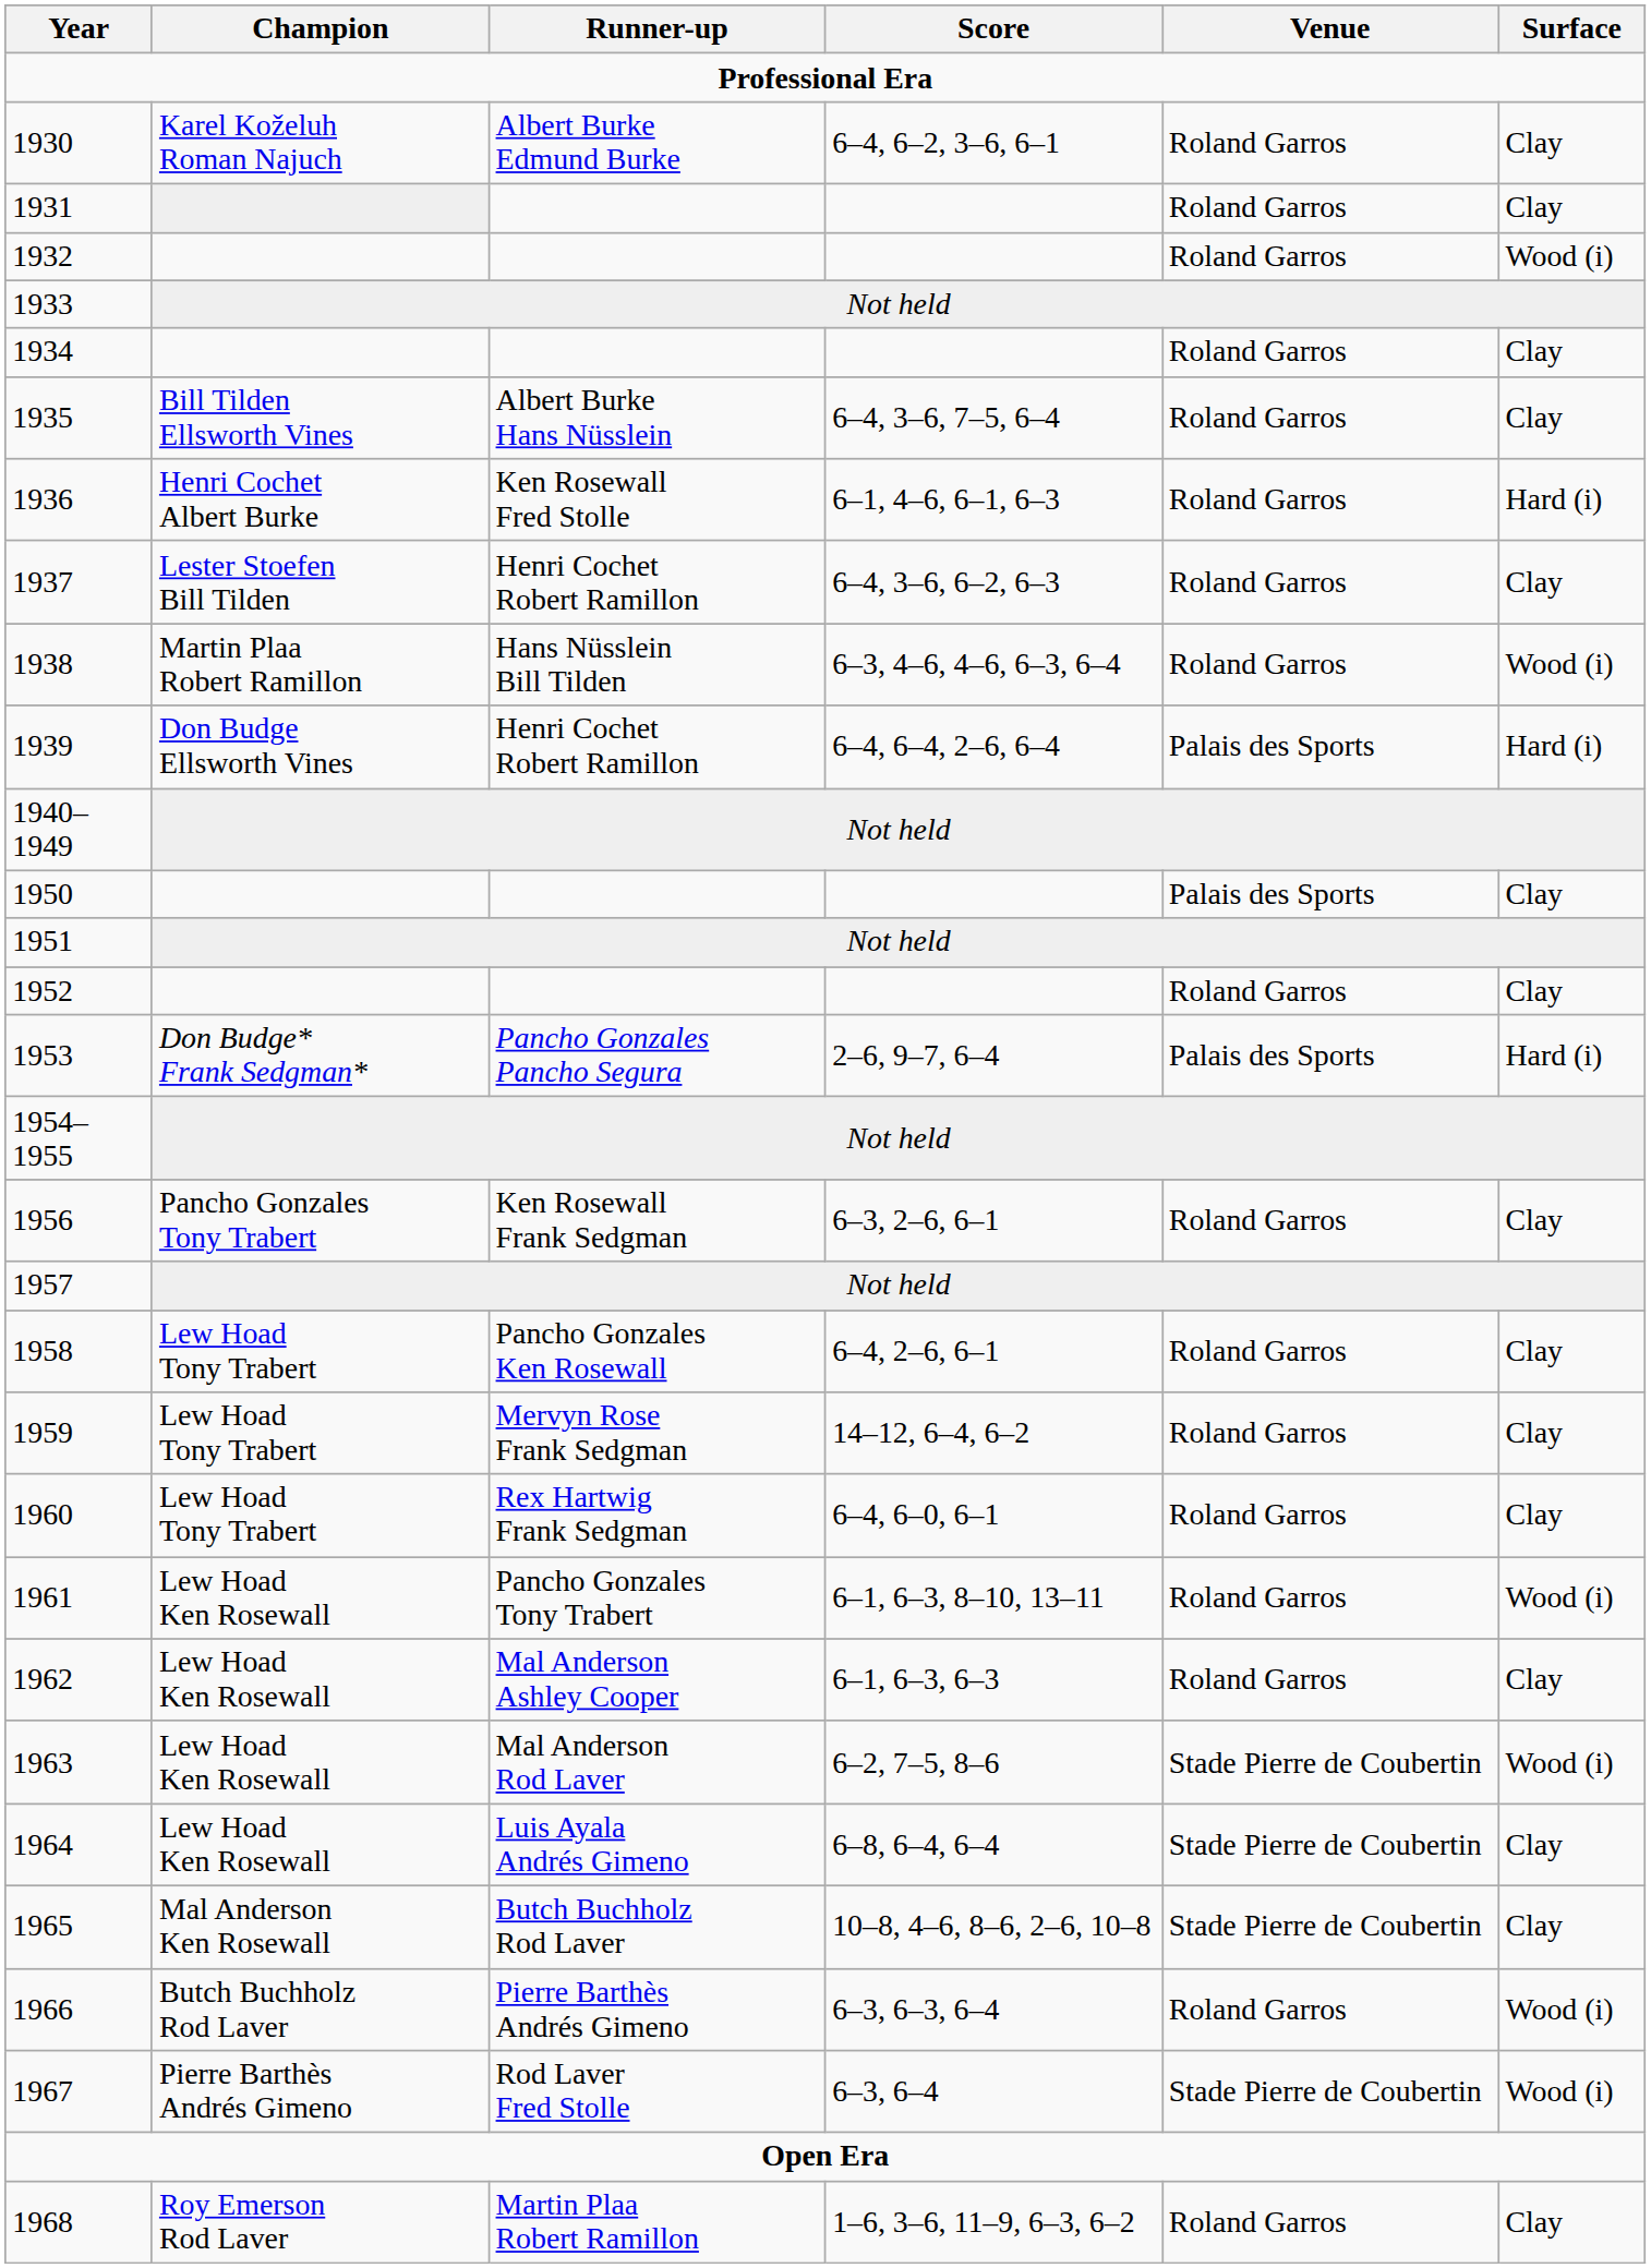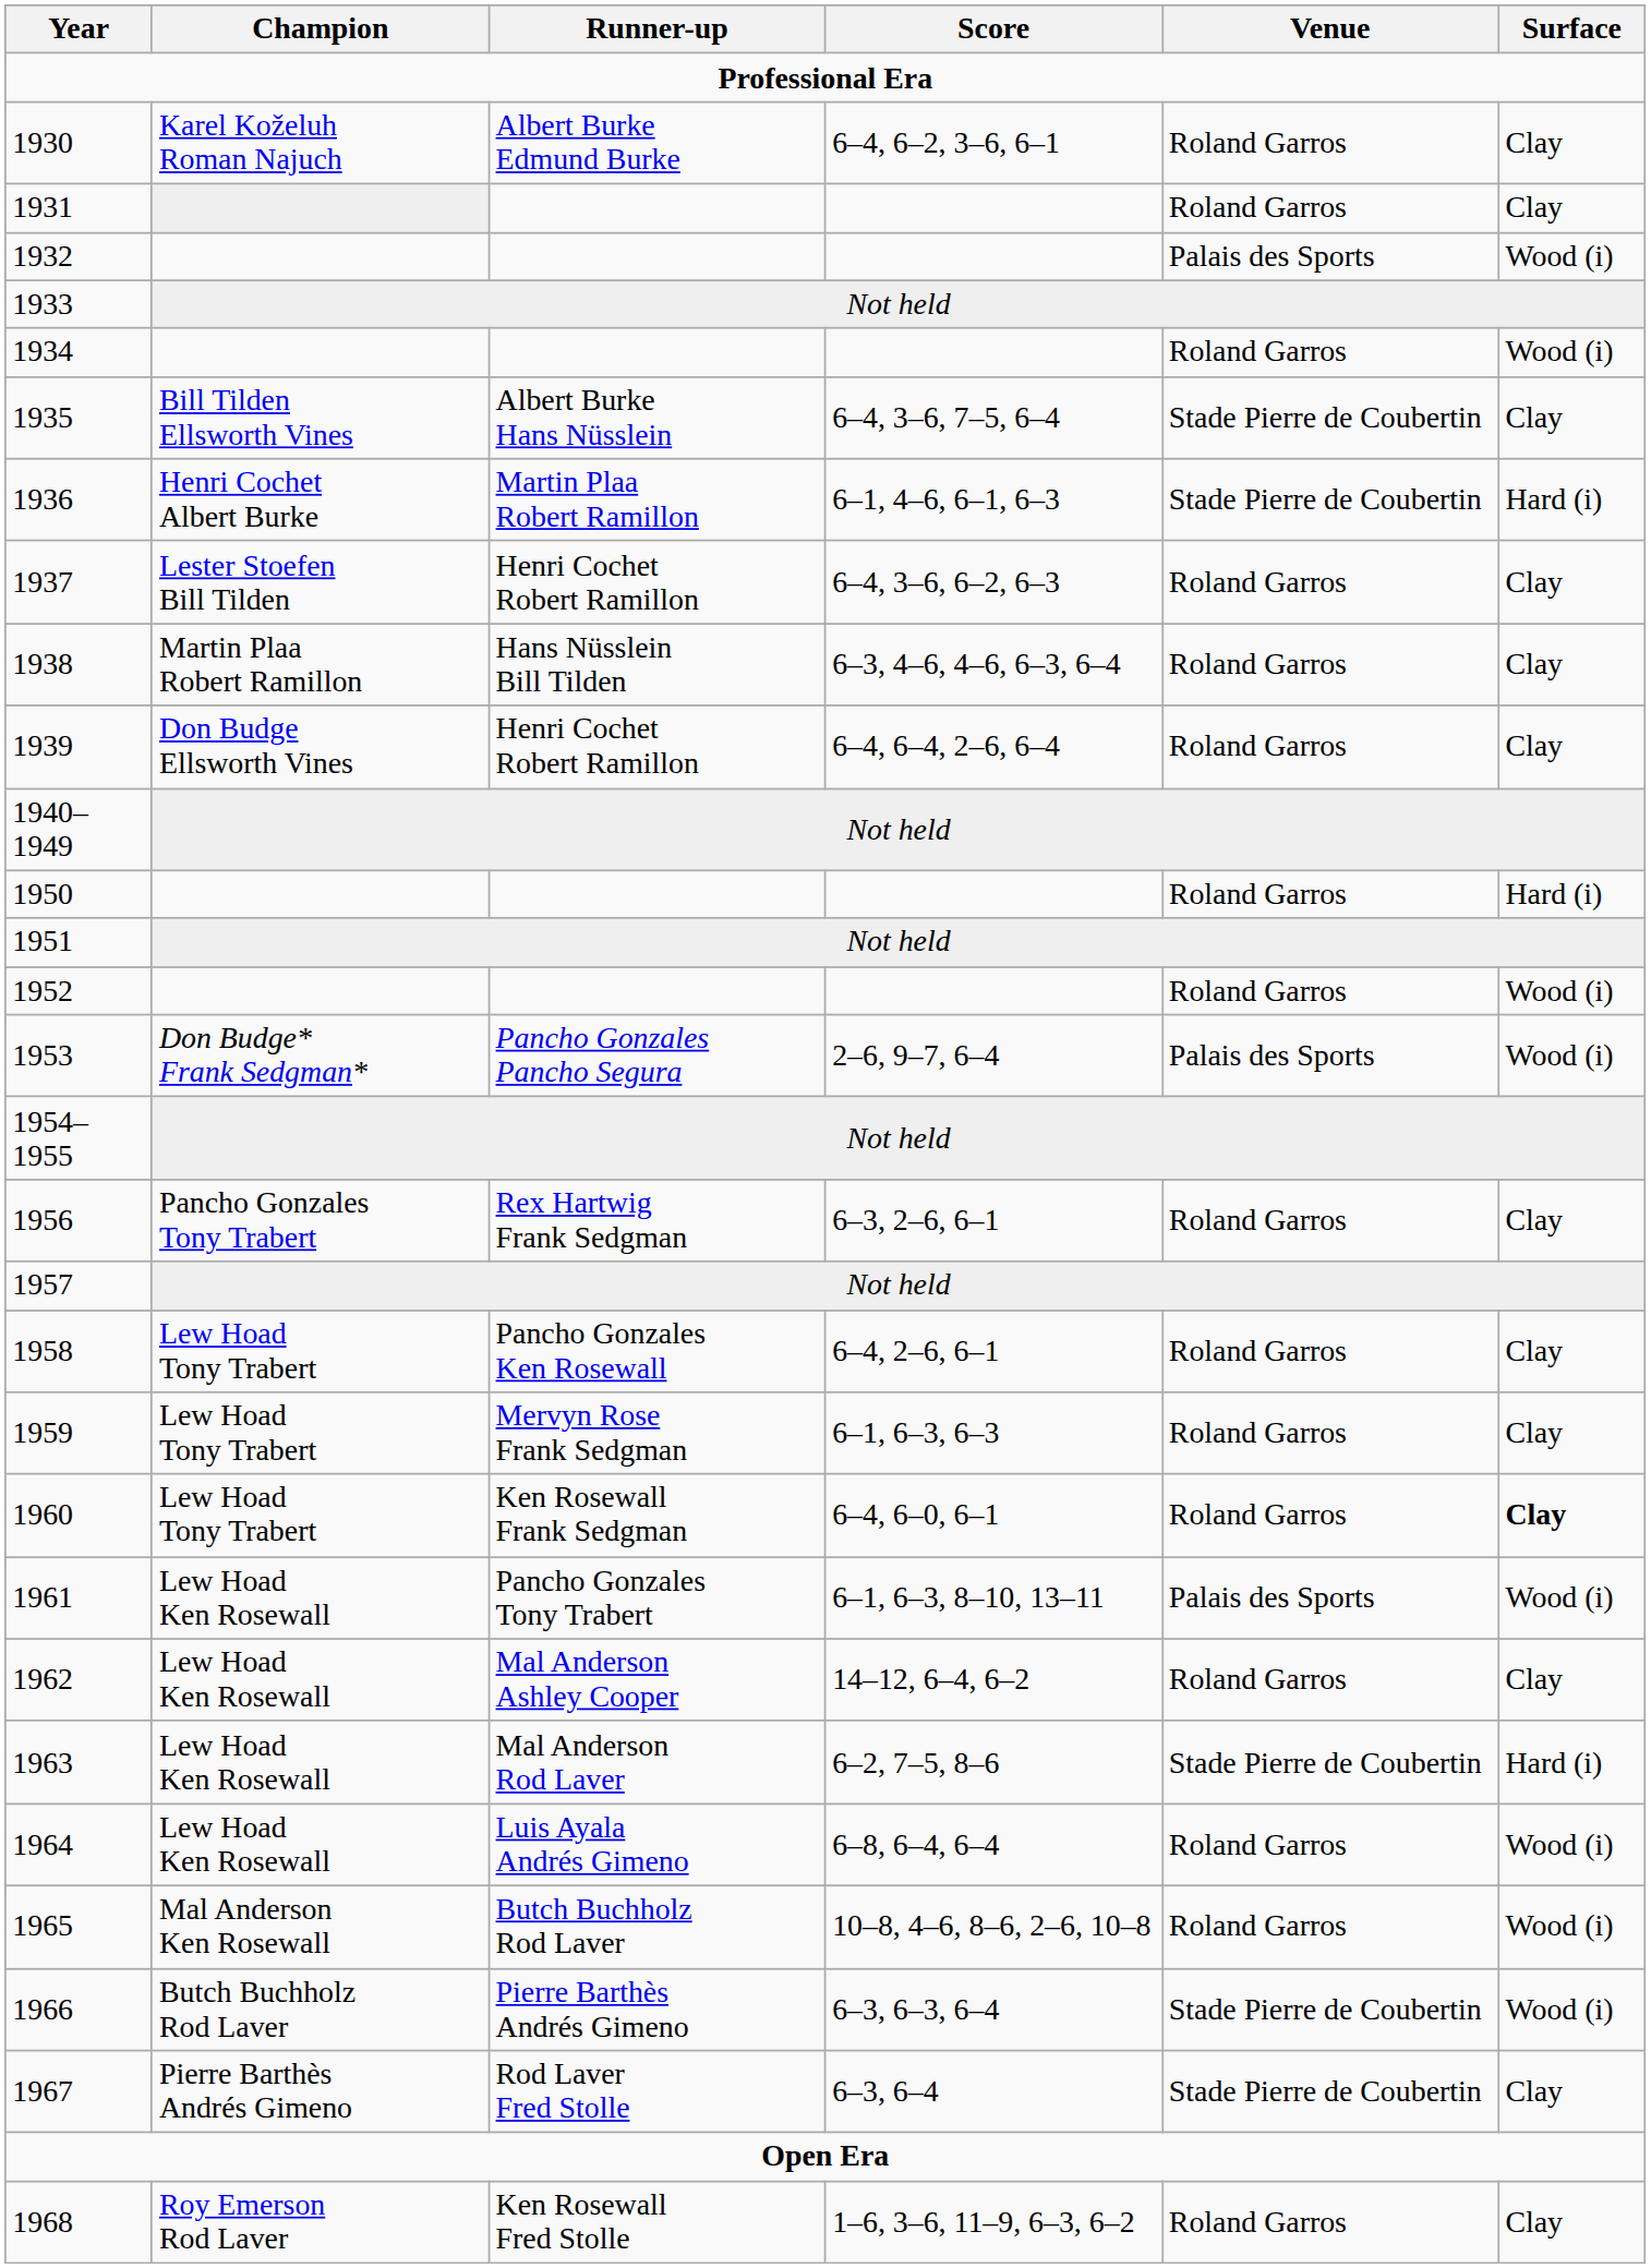1932 | Venue: Roland Garros -> Palais des Sports
1934 | Surface: Clay -> Wood (i)
1935 | Venue: Roland Garros -> Stade Pierre de Coubertin
1936 | Runner-up: Ken Rosewall Fred Stolle -> Martin Plaa Robert Ramillon
1936 | Venue: Roland Garros -> Stade Pierre de Coubertin
1938 | Surface: Wood (i) -> Clay
1939 | Venue: Palais des Sports -> Roland Garros
1939 | Surface: Hard (i) -> Clay
1950 | Venue: Palais des Sports -> Roland Garros
1950 | Surface: Clay -> Hard (i)
1952 | Surface: Clay -> Wood (i)
1953 | Surface: Hard (i) -> Wood (i)
1956 | Runner-up: Ken Rosewall Frank Sedgman -> Rex Hartwig Frank Sedgman
1959 | Score: 14–12, 6–4, 6–2 -> 6–1, 6–3, 6–3
1960 | Runner-up: Rex Hartwig Frank Sedgman -> Ken Rosewall Frank Sedgman
1960 | Surface: normal -> bold
1961 | Venue: Roland Garros -> Palais des Sports
1962 | Score: 6–1, 6–3, 6–3 -> 14–12, 6–4, 6–2
1963 | Surface: Wood (i) -> Hard (i)
1964 | Venue: Stade Pierre de Coubertin -> Roland Garros
1964 | Surface: Clay -> Wood (i)
1965 | Venue: Stade Pierre de Coubertin -> Roland Garros
1965 | Surface: Clay -> Wood (i)
1966 | Venue: Roland Garros -> Stade Pierre de Coubertin
1967 | Surface: Wood (i) -> Clay
1968 | Runner-up: Martin Plaa Robert Ramillon -> Ken Rosewall Fred Stolle
